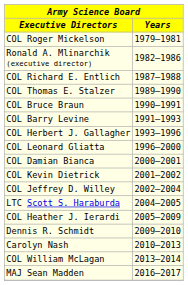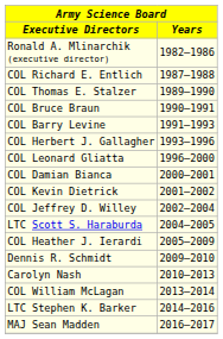- row: COL Roger Mickelson | 1979–1981
+ row: LTC Stephen K. Barker | 2014–2016
